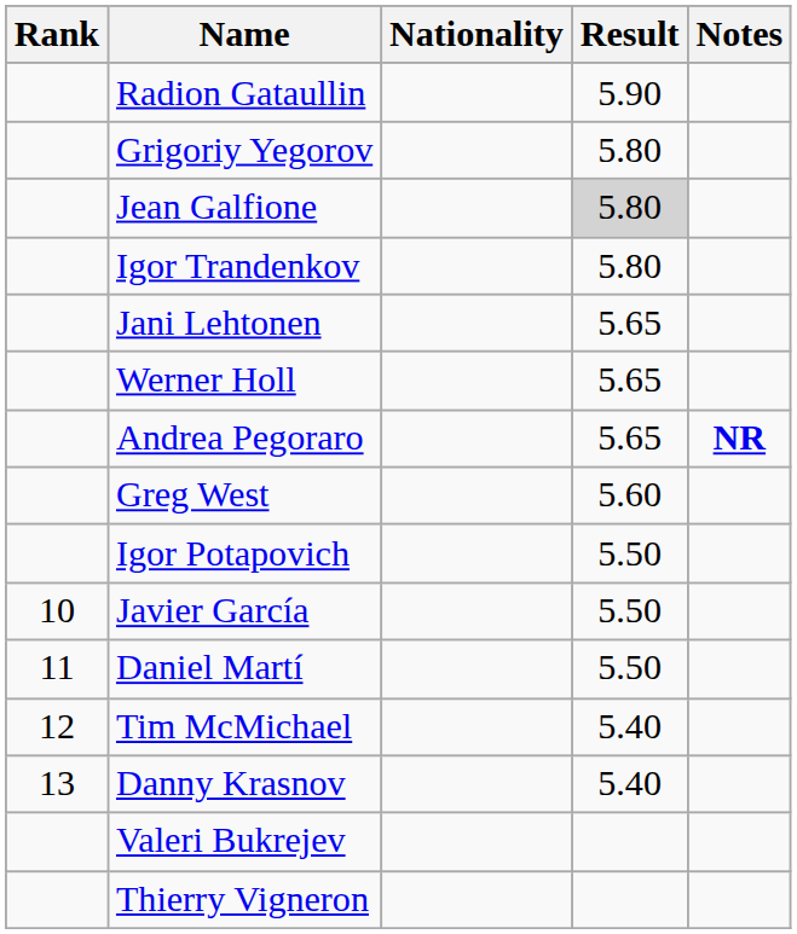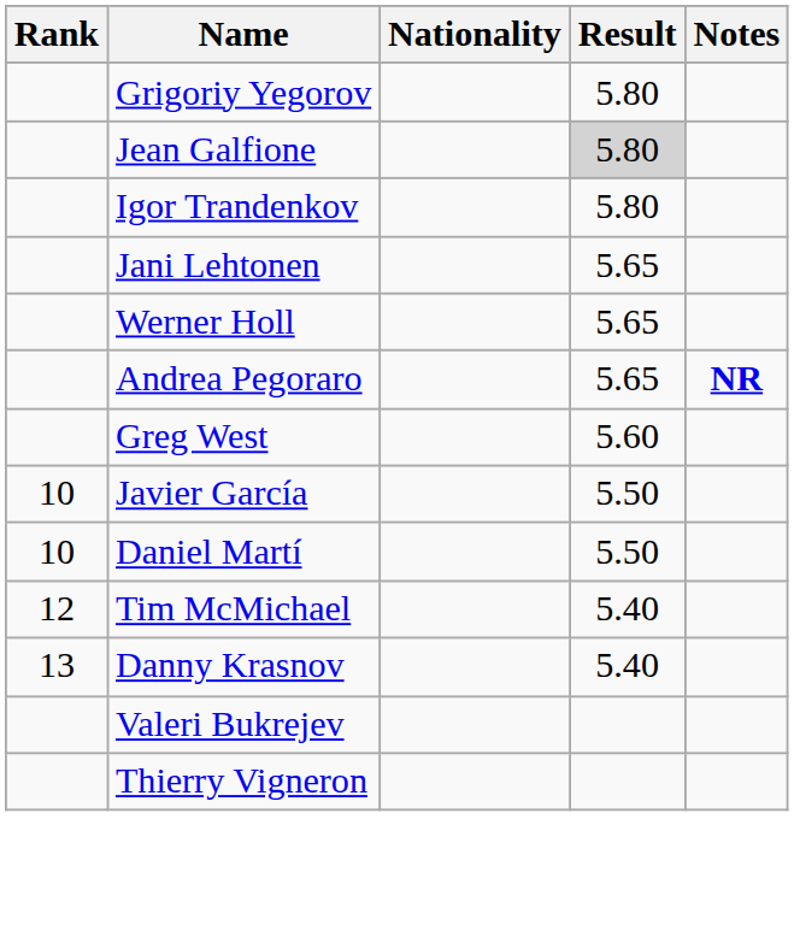- row: Radion Gataullin | 5.90
- row: Igor Potapovich | 5.50
Daniel Martí | Rank: 11 -> 10
